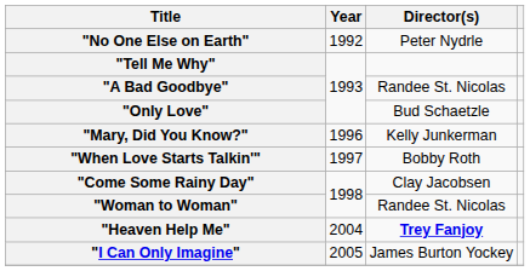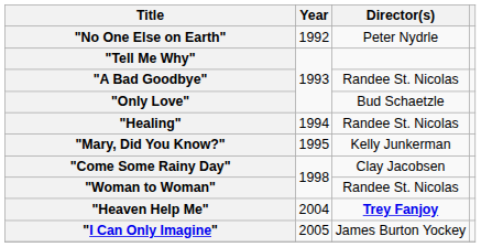+ row: "Healing" | 1994 | Randee St. Nicolas
"Mary, Did You Know?" | Year: 1996 -> 1995
- row: "When Love Starts Talkin'" | 1997 | Bobby Roth
